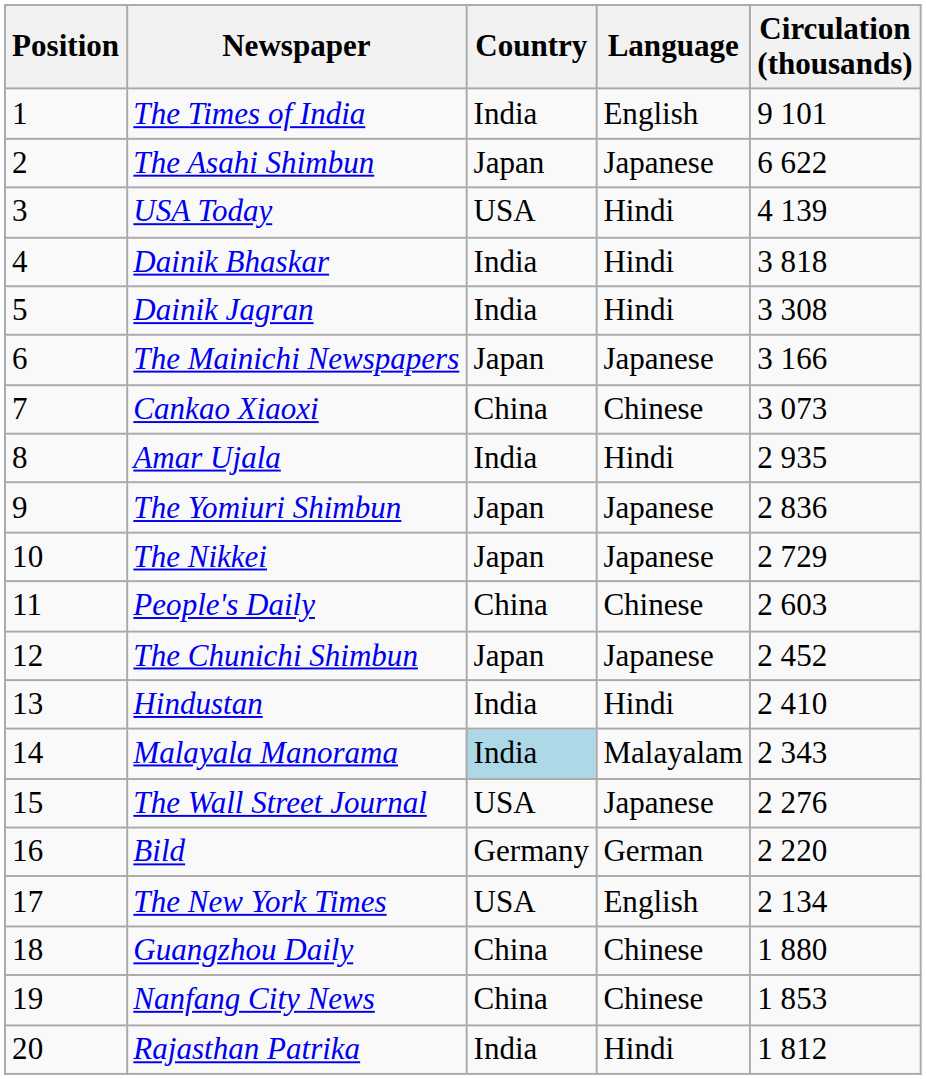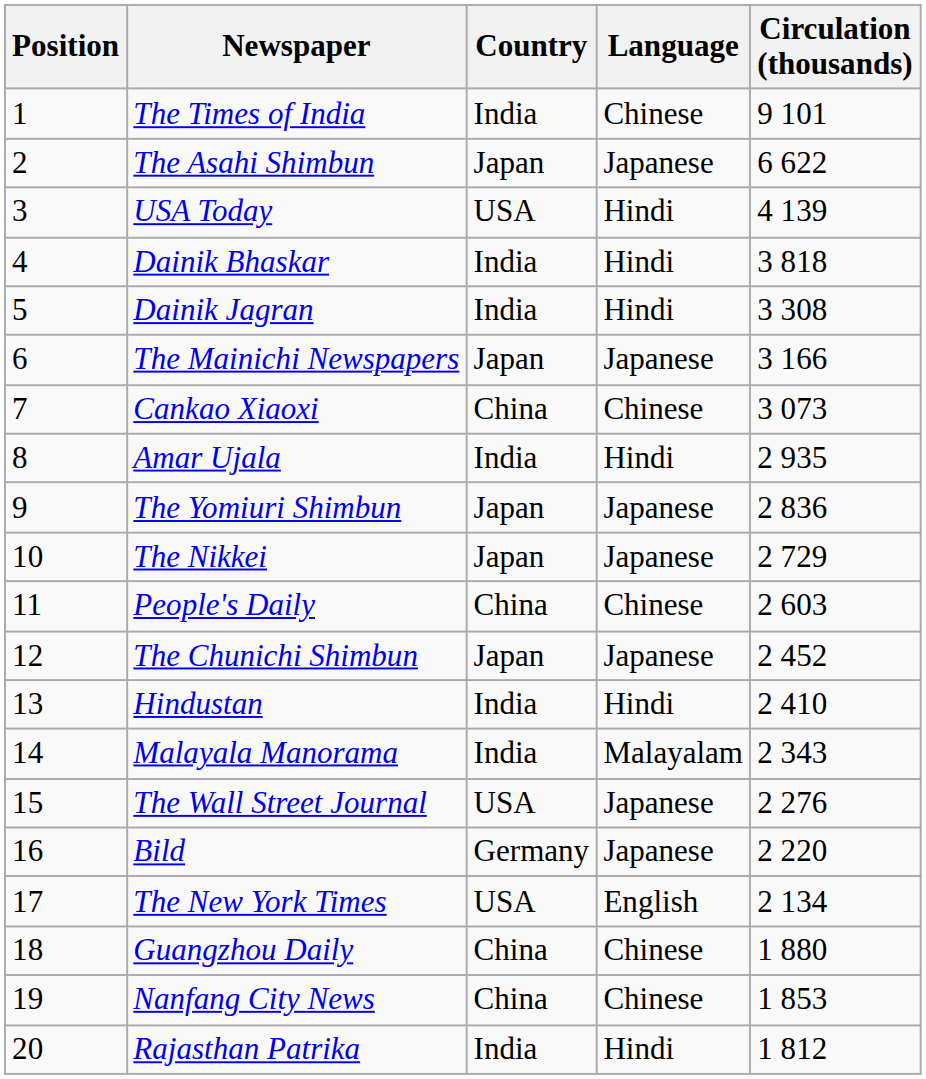The Times of India | Language: English -> Chinese
Malayala Manorama | Country: lightblue background -> no background
Bild | Language: German -> Japanese
